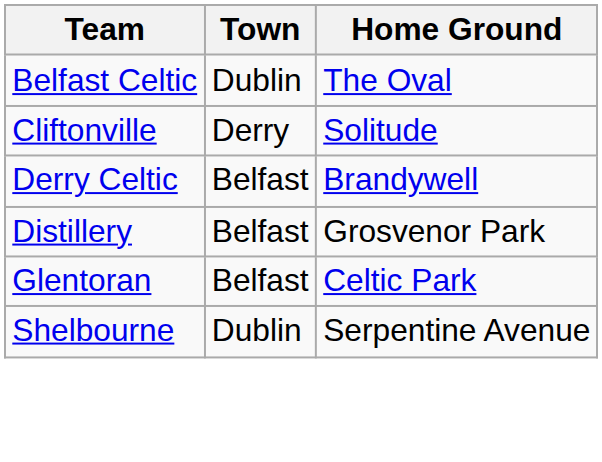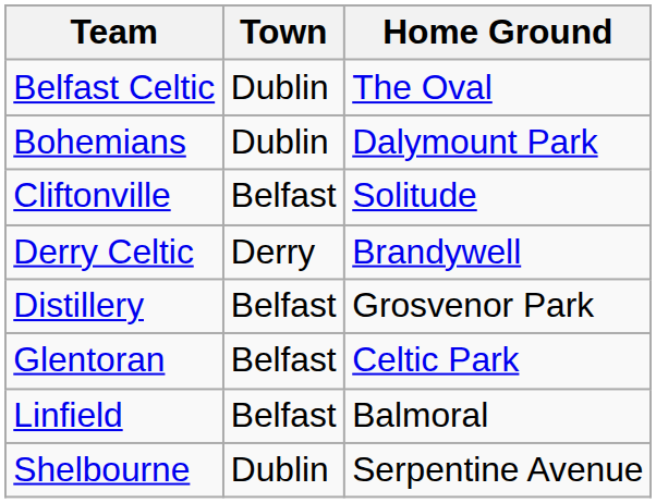+ row: Bohemians | Dublin | Dalymount Park
Cliftonville | Town: Derry -> Belfast
Derry Celtic | Town: Belfast -> Derry
+ row: Linfield | Belfast | Balmoral
